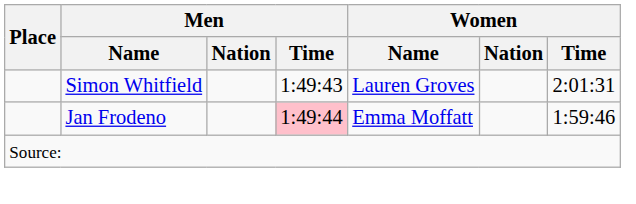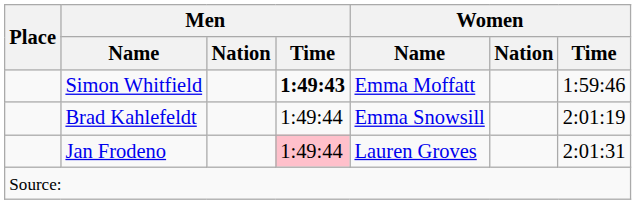Simon Whitfield | Men / Time: normal -> bold
Simon Whitfield | Women / Name: Lauren Groves -> Emma Moffatt
Simon Whitfield | Women / Time: 2:01:31 -> 1:59:46
+ row: Brad Kahlefeldt | 1:49:44 | Emma Snowsill | 2:01:19
Jan Frodeno | Women / Name: Emma Moffatt -> Lauren Groves
Jan Frodeno | Women / Time: 1:59:46 -> 2:01:31
